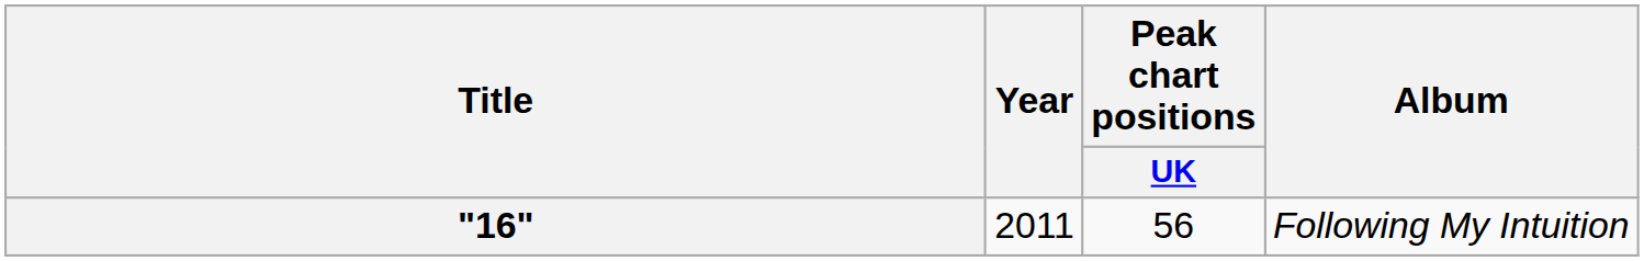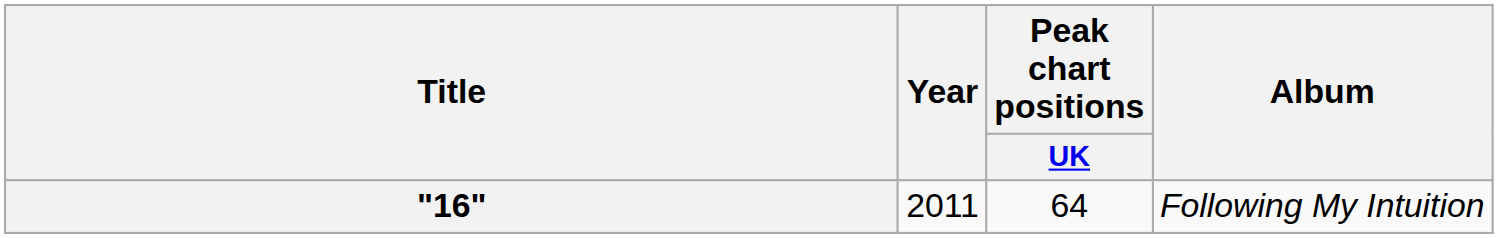"16" | Peak chart positions / UK: 56 -> 64
